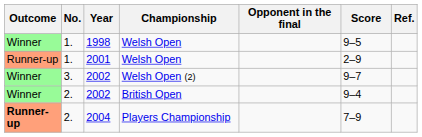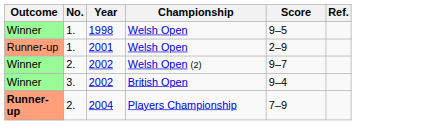- column: Opponent in the final
2002 / Welsh Open (2) | No.: 3. -> 2.
2002 / British Open | No.: 2. -> 3.
